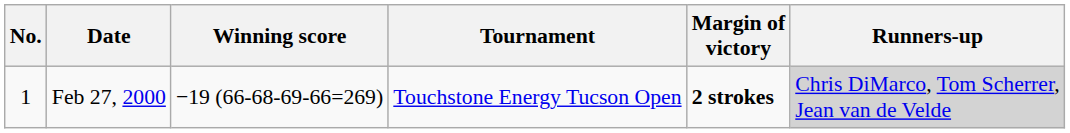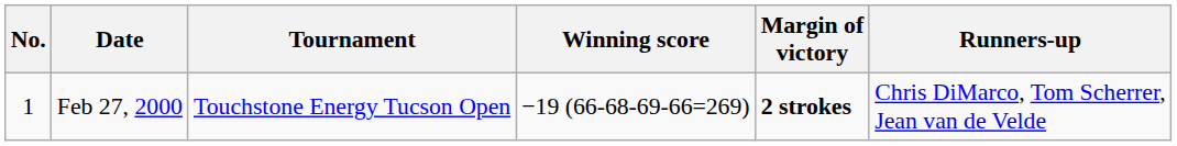columns swapped: Tournament <-> Winning score
Feb 27, 2000 | Runners-up: lightgrey background -> no background
